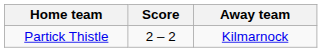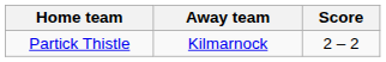columns swapped: Score <-> Away team
